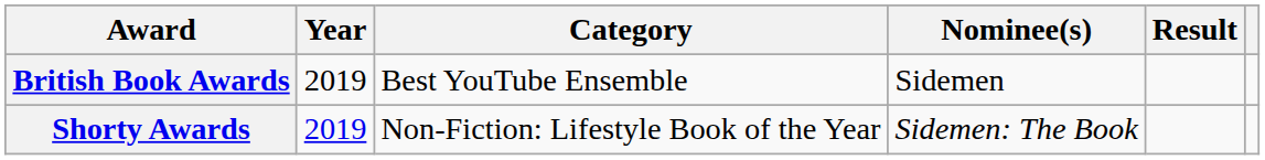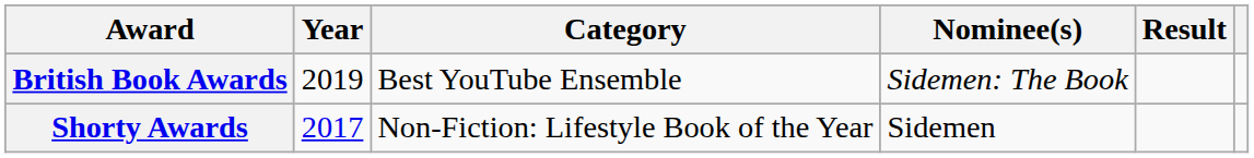British Book Awards | Nominee(s): Sidemen -> Sidemen: The Book
Shorty Awards | Year: 2019 -> 2017
Shorty Awards | Nominee(s): Sidemen: The Book -> Sidemen
